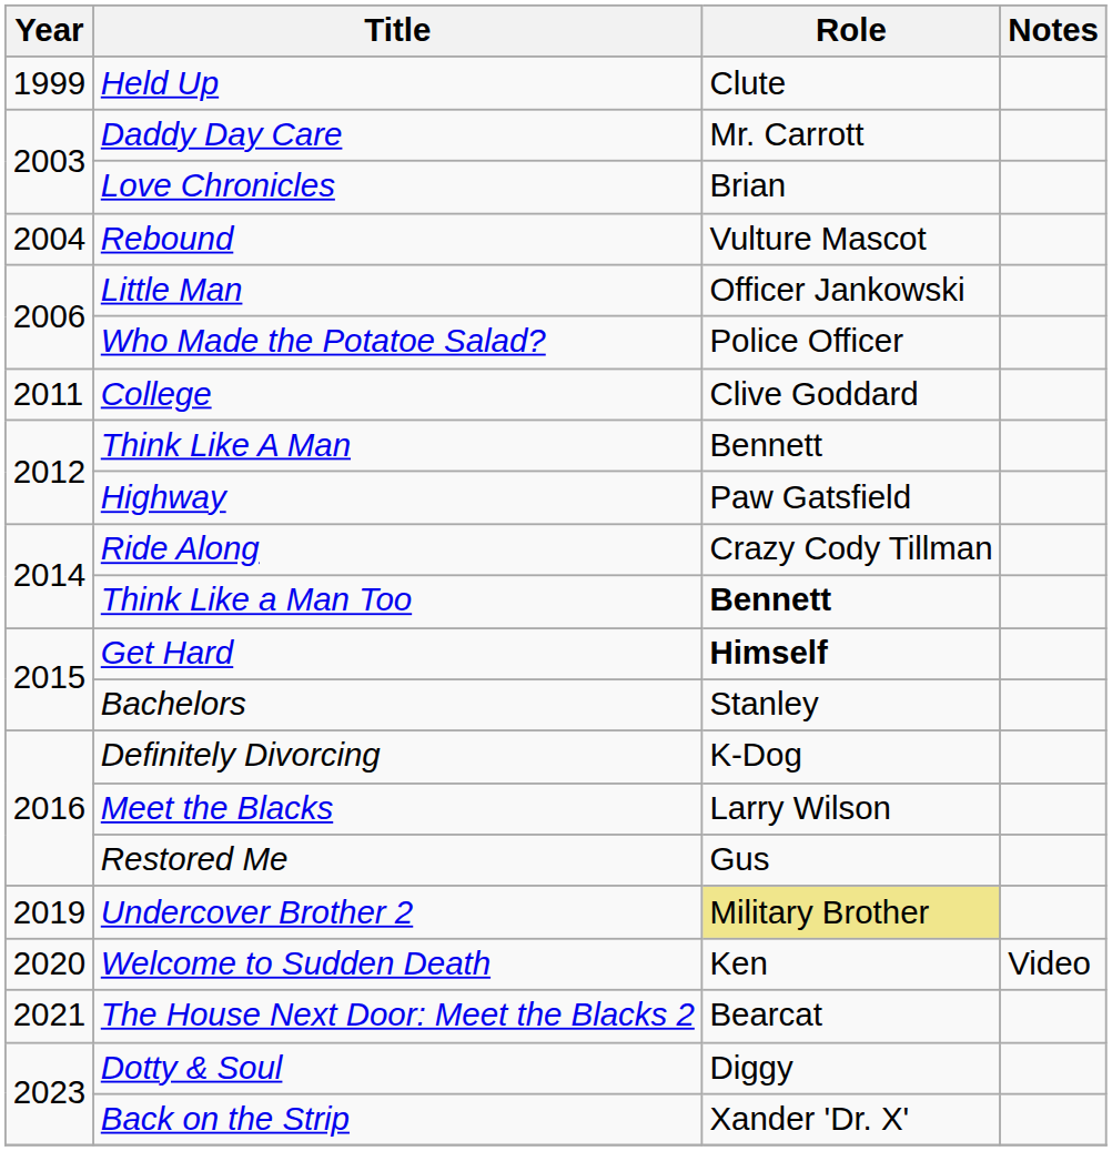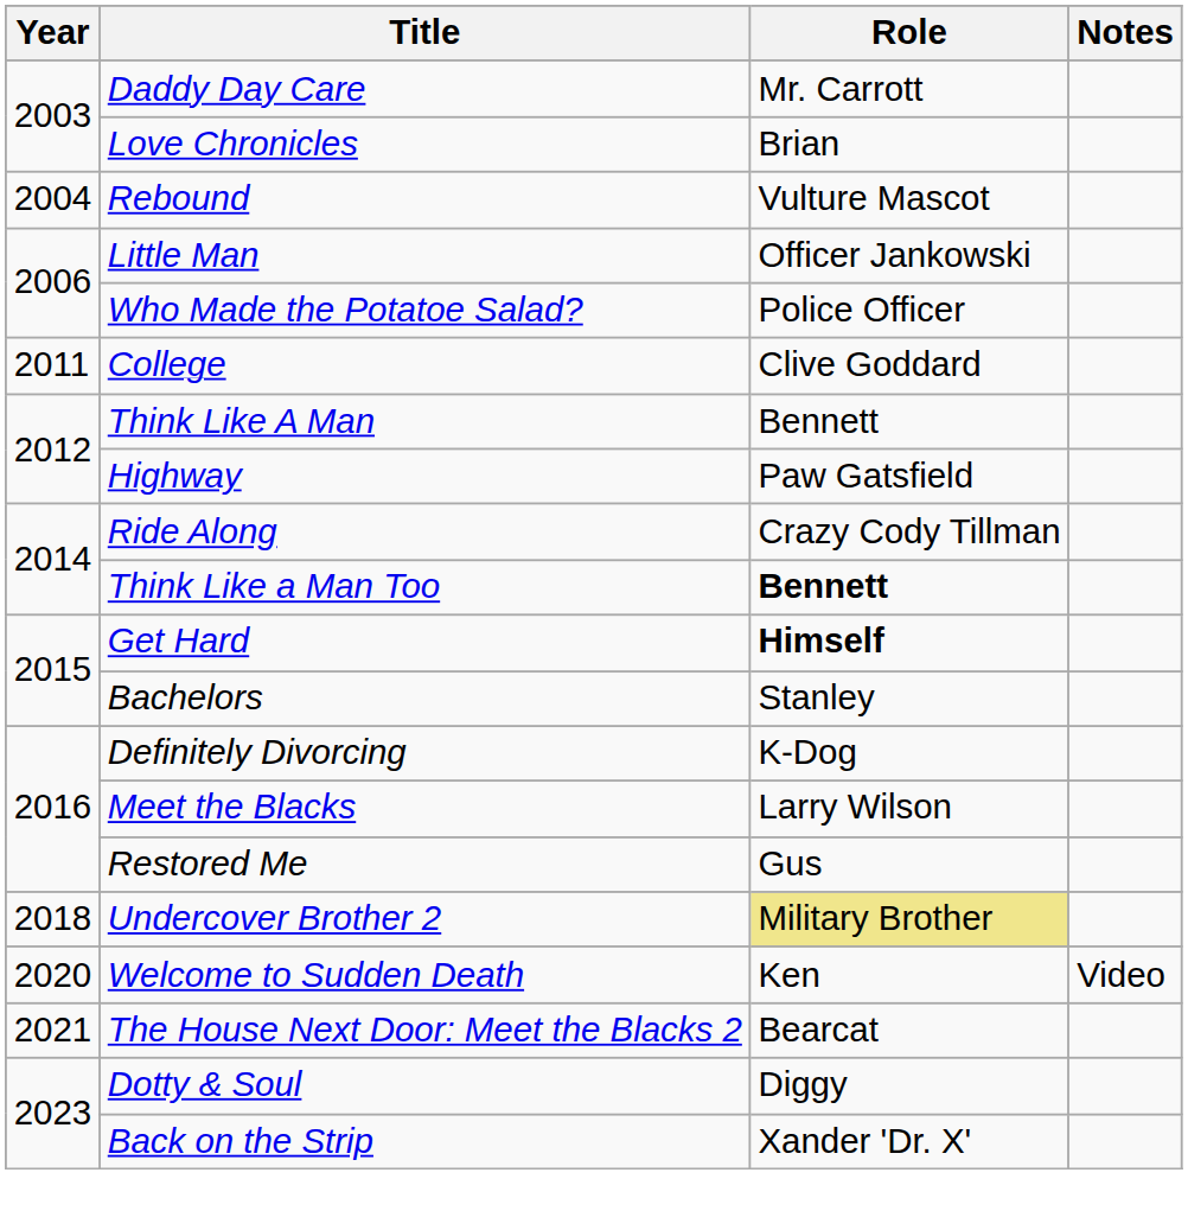- row: 1999 | Held Up | Clute
Undercover Brother 2 | Year: 2019 -> 2018
